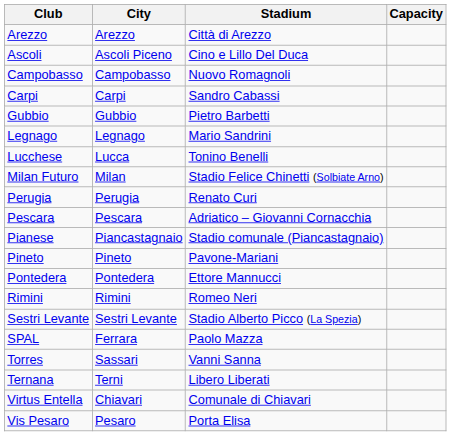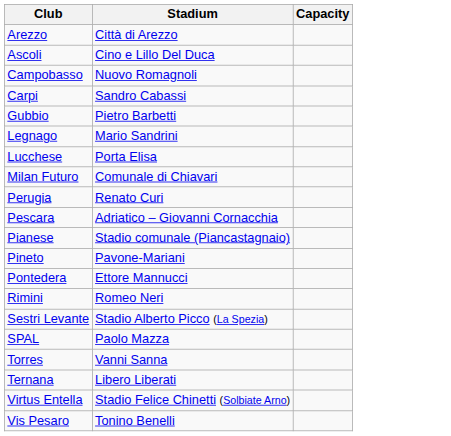- column: City | Arezzo | Ascoli Piceno | Campobasso | Carpi | Gubbio | Legnago | Lucca | Milan | Perugia | Pescara | Piancastagnaio | Pineto | Pontedera | Rimini | Sestri Levante | Ferrara | Sassari | Terni | Chiavari | Pesaro
Lucchese | Stadium: Tonino Benelli -> Porta Elisa
Milan Futuro | Stadium: Stadio Felice Chinetti (Solbiate Arno) -> Comunale di Chiavari
Virtus Entella | Stadium: Comunale di Chiavari -> Stadio Felice Chinetti (Solbiate Arno)
Vis Pesaro | Stadium: Porta Elisa -> Tonino Benelli
